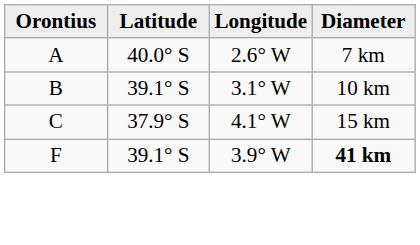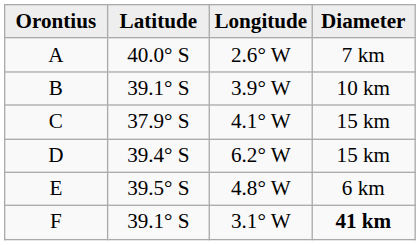B | Longitude: 3.1° W -> 3.9° W
+ row: D | 39.4° S | 6.2° W | 15 km
+ row: E | 39.5° S | 4.8° W | 6 km
F | Longitude: 3.9° W -> 3.1° W
